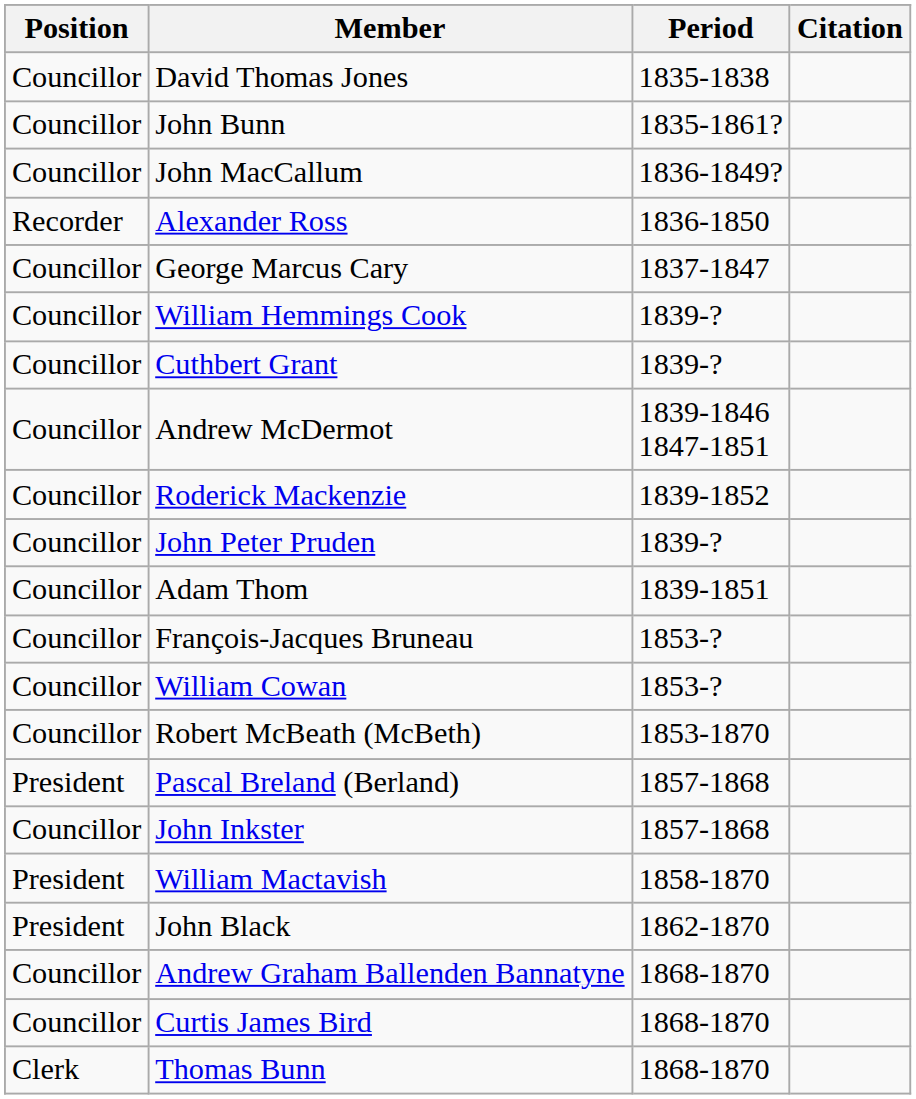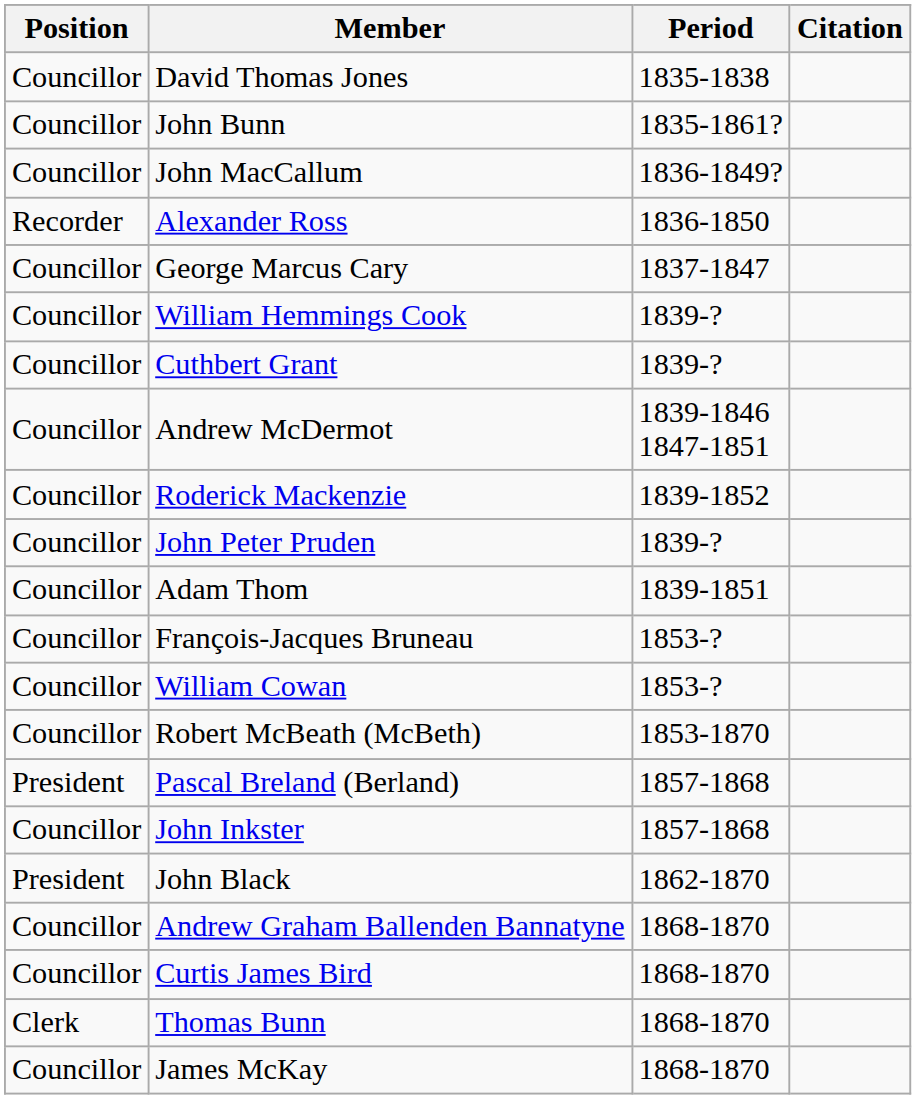- row: President | William Mactavish | 1858-1870
+ row: Councillor | James McKay | 1868-1870
